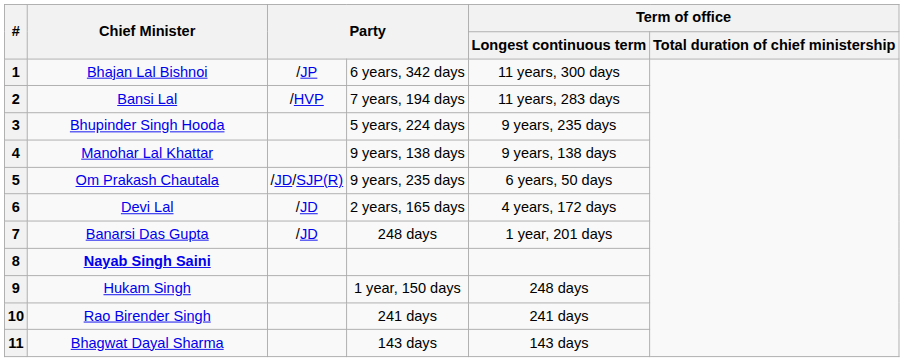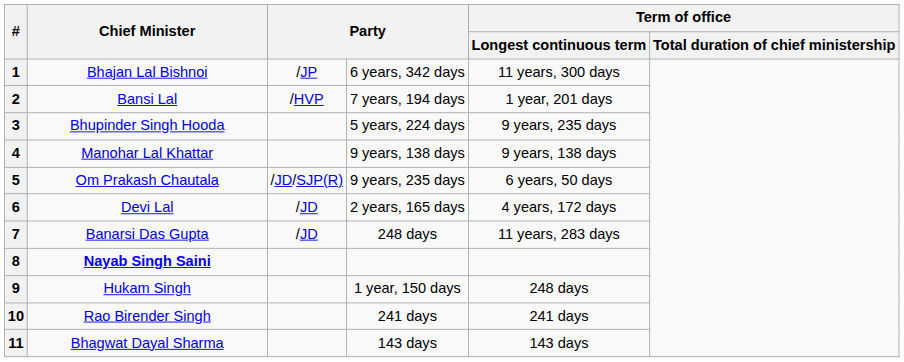2 | Term of office / Longest continuous term: 11 years, 283 days -> 1 year, 201 days
7 | Term of office / Longest continuous term: 1 year, 201 days -> 11 years, 283 days
